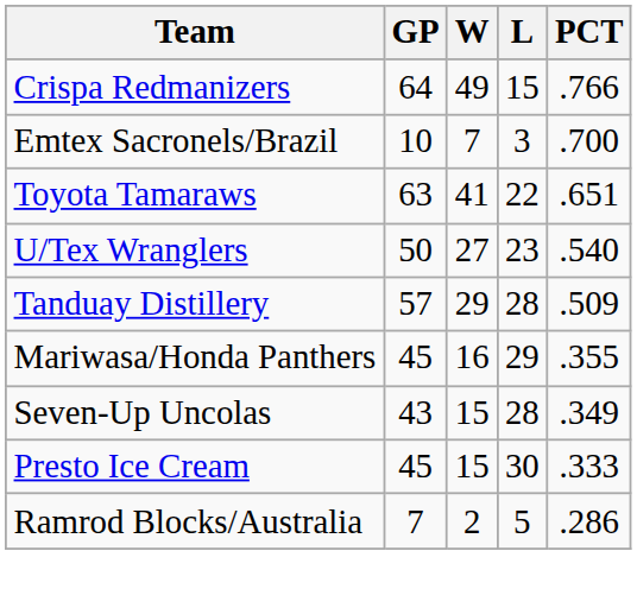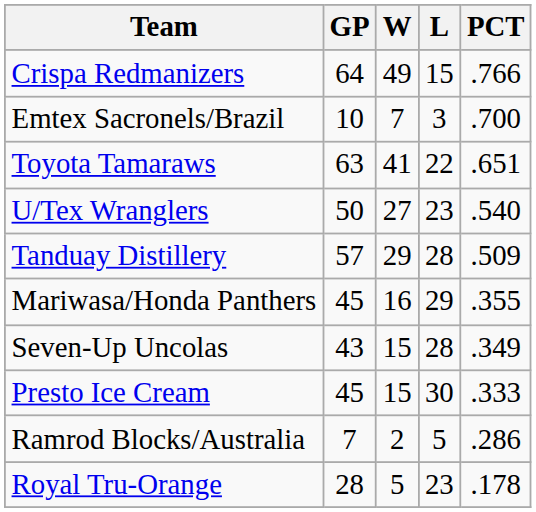+ row: Royal Tru-Orange | 28 | 5 | 23 | .178
